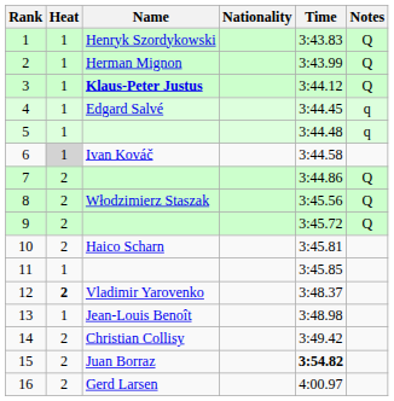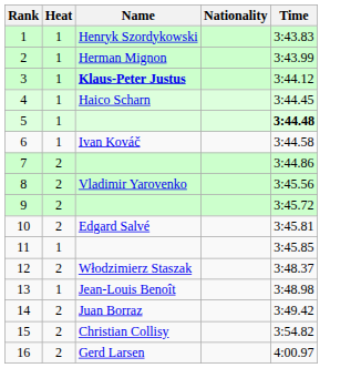- column: Notes | Q | Q | Q | q | q | Q | Q | Q
4 | Name: Edgard Salvé -> Haico Scharn
5 | Time: normal -> bold
6 | Heat: lightgrey background -> no background
8 | Name: Włodzimierz Staszak -> Vladimir Yarovenko
10 | Name: Haico Scharn -> Edgard Salvé
12 | Heat: bold -> normal
12 | Name: Vladimir Yarovenko -> Włodzimierz Staszak
14 | Name: Christian Collisy -> Juan Borraz
15 | Name: Juan Borraz -> Christian Collisy
15 | Time: bold -> normal
